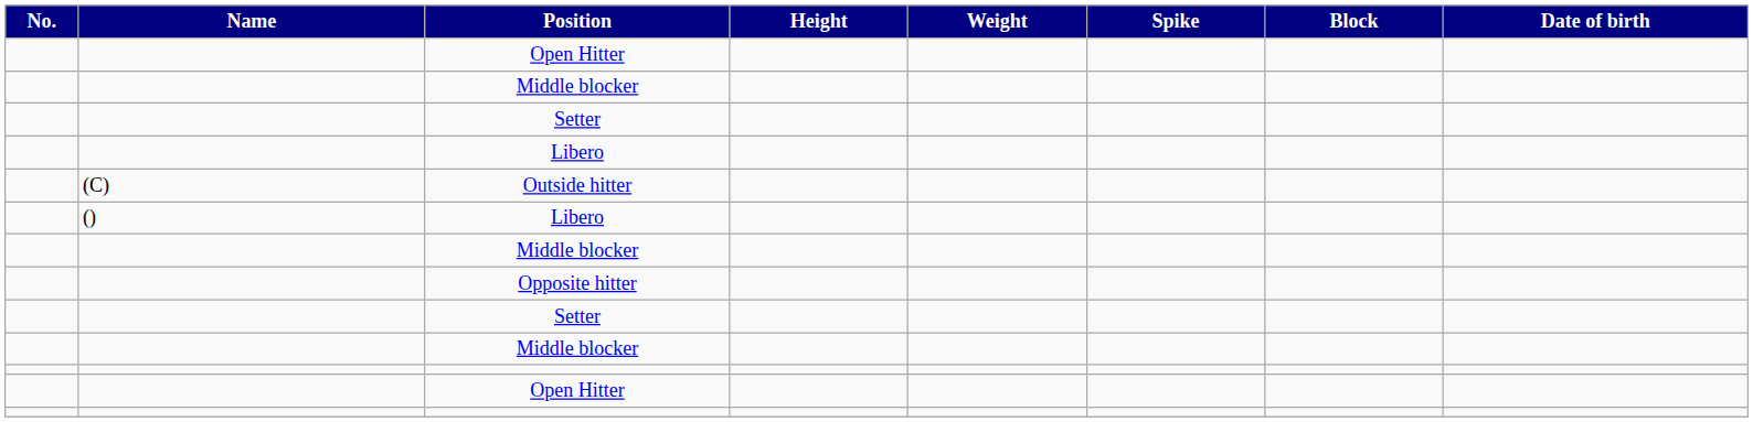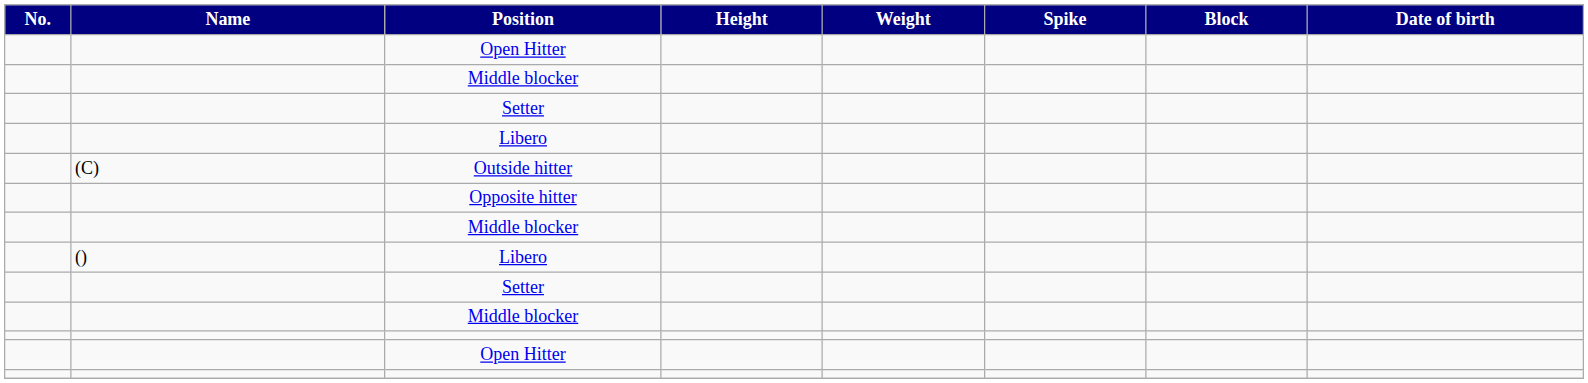rows swapped: Opposite hitter <-> () / Libero
